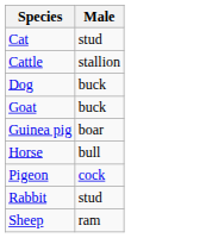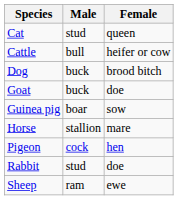+ column: Female | queen | heifer or cow | brood bitch | doe | sow | mare | hen | doe | ewe
Cattle | Male: stallion -> bull
Horse | Male: bull -> stallion
